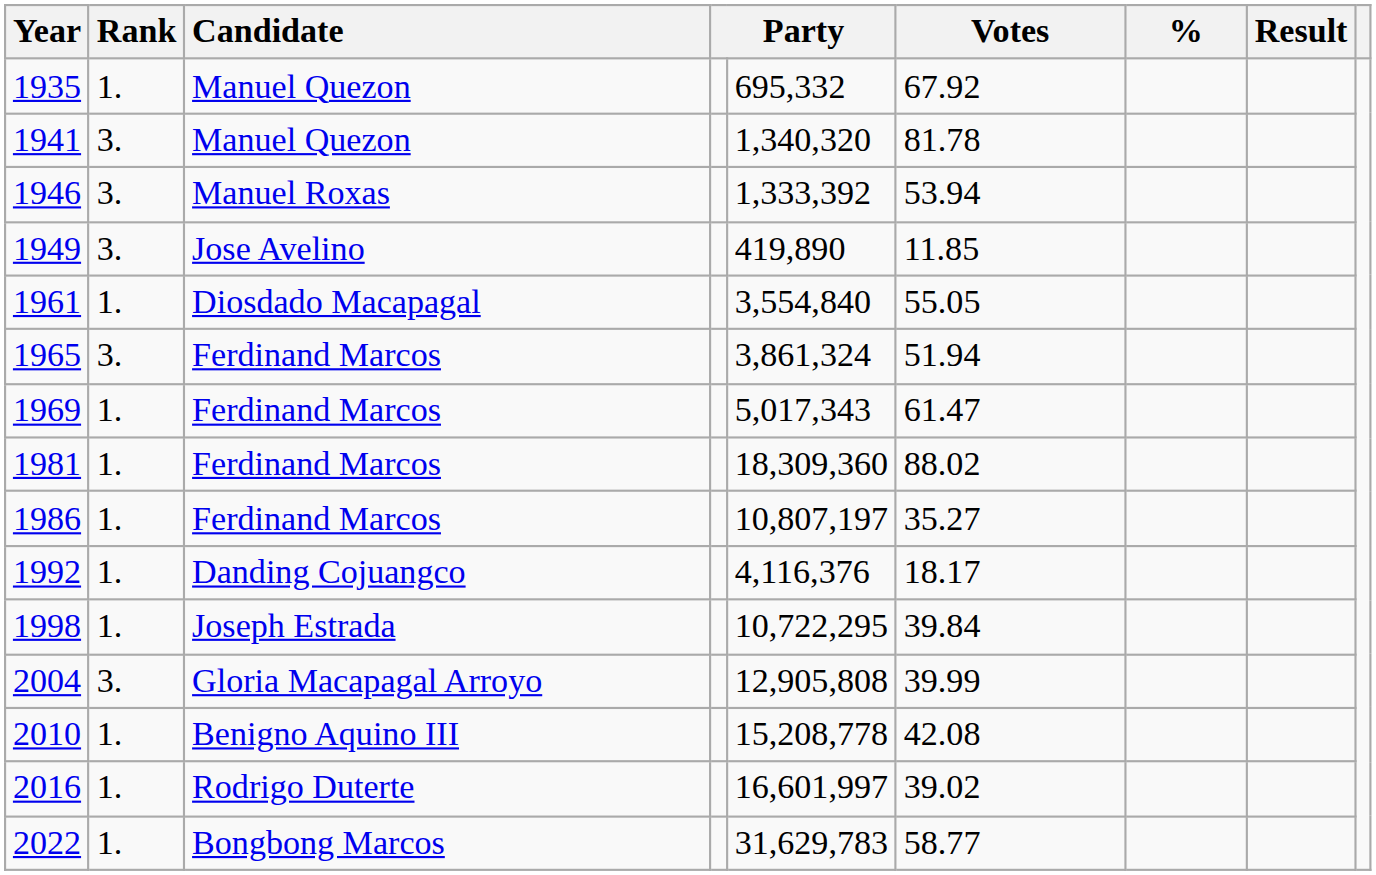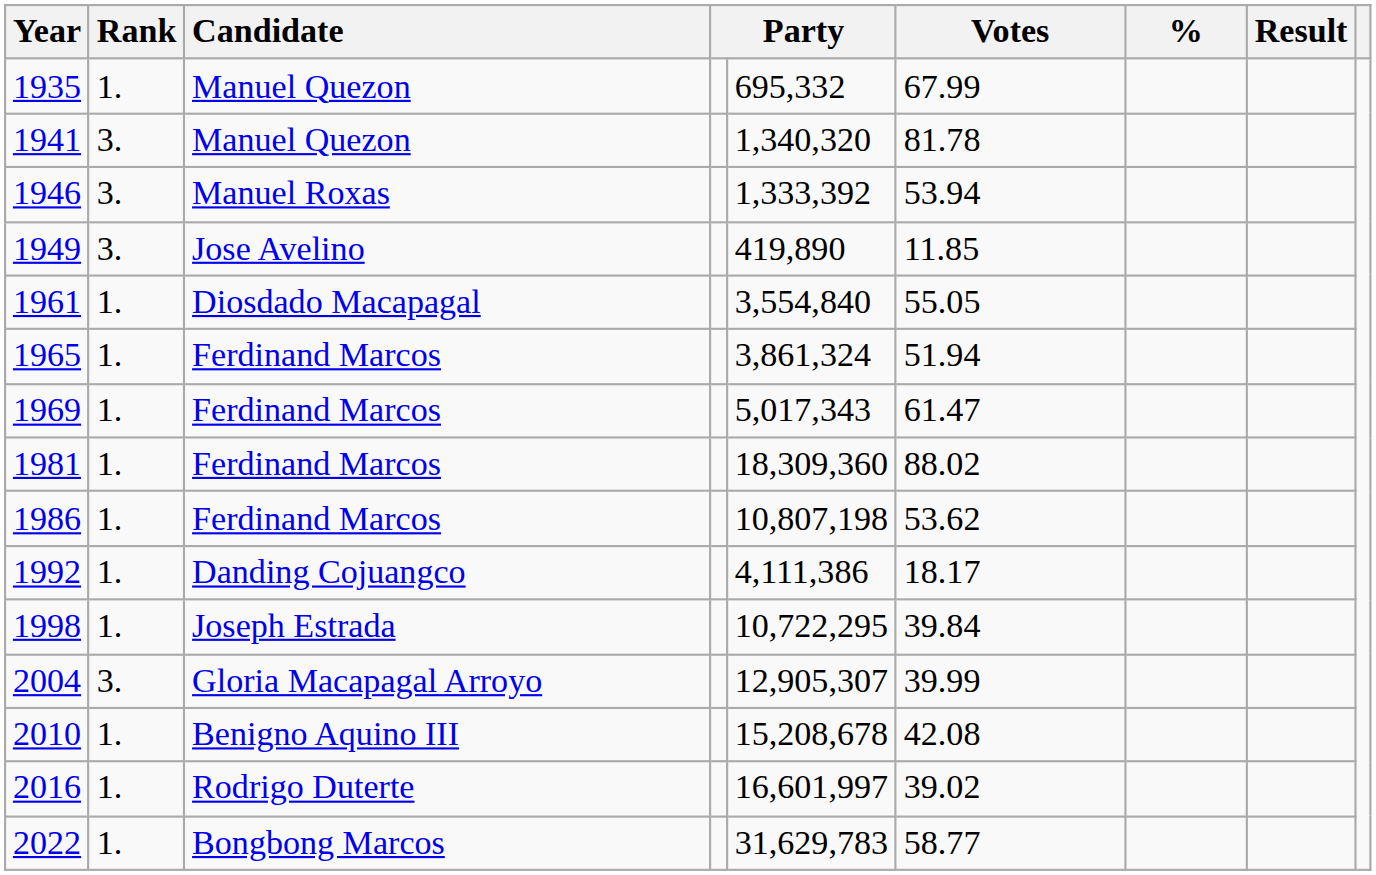1935 | Votes: 67.92 -> 67.99
1965 | Rank: 3. -> 1.
1986 | column 5: 10,807,197 -> 10,807,198
1986 | Votes: 35.27 -> 53.62
1992 | column 5: 4,116,376 -> 4,111,386
2004 | column 5: 12,905,808 -> 12,905,307
2010 | column 5: 15,208,778 -> 15,208,678
